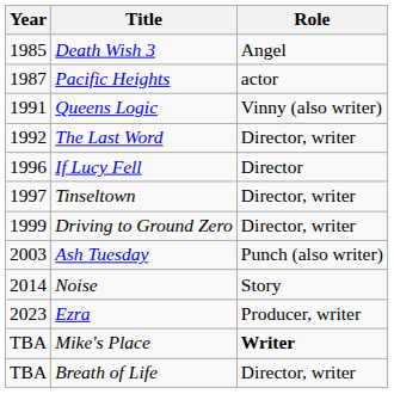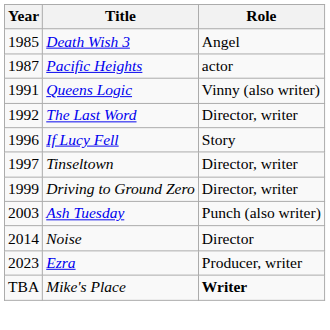If Lucy Fell | Role: Director -> Story
Noise | Role: Story -> Director
- row: TBA | Breath of Life | Director, writer
